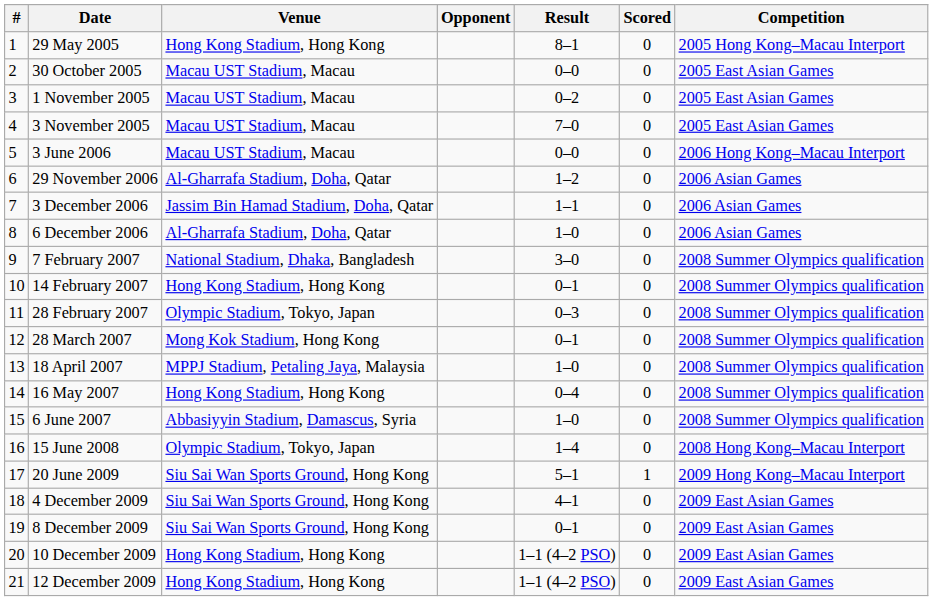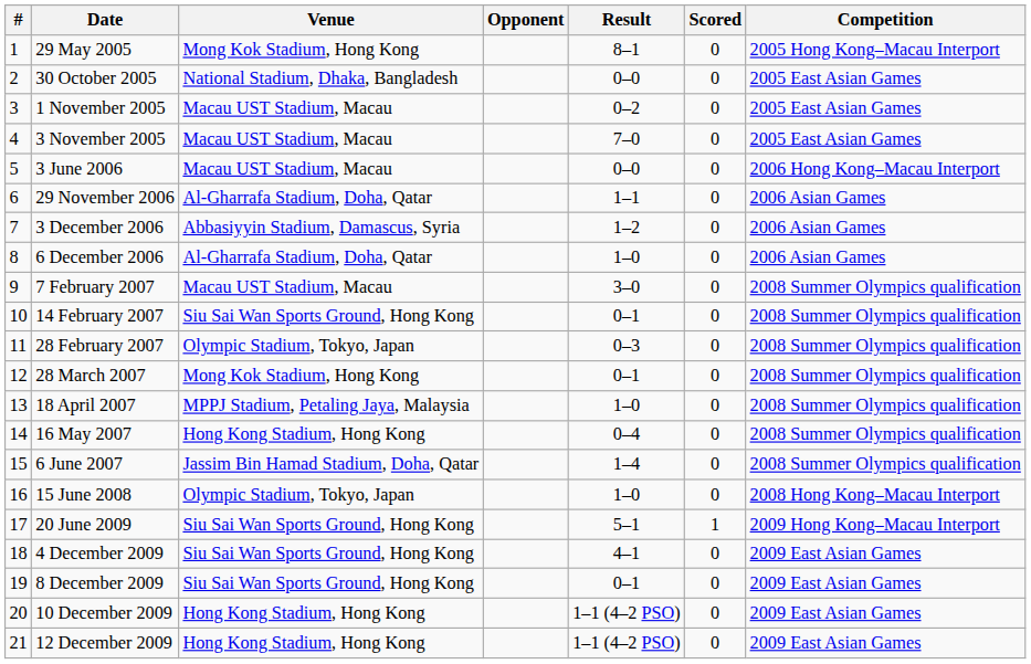29 May 2005 | Venue: Hong Kong Stadium, Hong Kong -> Mong Kok Stadium, Hong Kong
30 October 2005 | Venue: Macau UST Stadium, Macau -> National Stadium, Dhaka, Bangladesh
29 November 2006 | Result: 1–2 -> 1–1
3 December 2006 | Venue: Jassim Bin Hamad Stadium, Doha, Qatar -> Abbasiyyin Stadium, Damascus, Syria
3 December 2006 | Result: 1–1 -> 1–2
7 February 2007 | Venue: National Stadium, Dhaka, Bangladesh -> Macau UST Stadium, Macau
14 February 2007 | Venue: Hong Kong Stadium, Hong Kong -> Siu Sai Wan Sports Ground, Hong Kong
6 June 2007 | Venue: Abbasiyyin Stadium, Damascus, Syria -> Jassim Bin Hamad Stadium, Doha, Qatar
6 June 2007 | Result: 1–0 -> 1–4
15 June 2008 | Result: 1–4 -> 1–0
